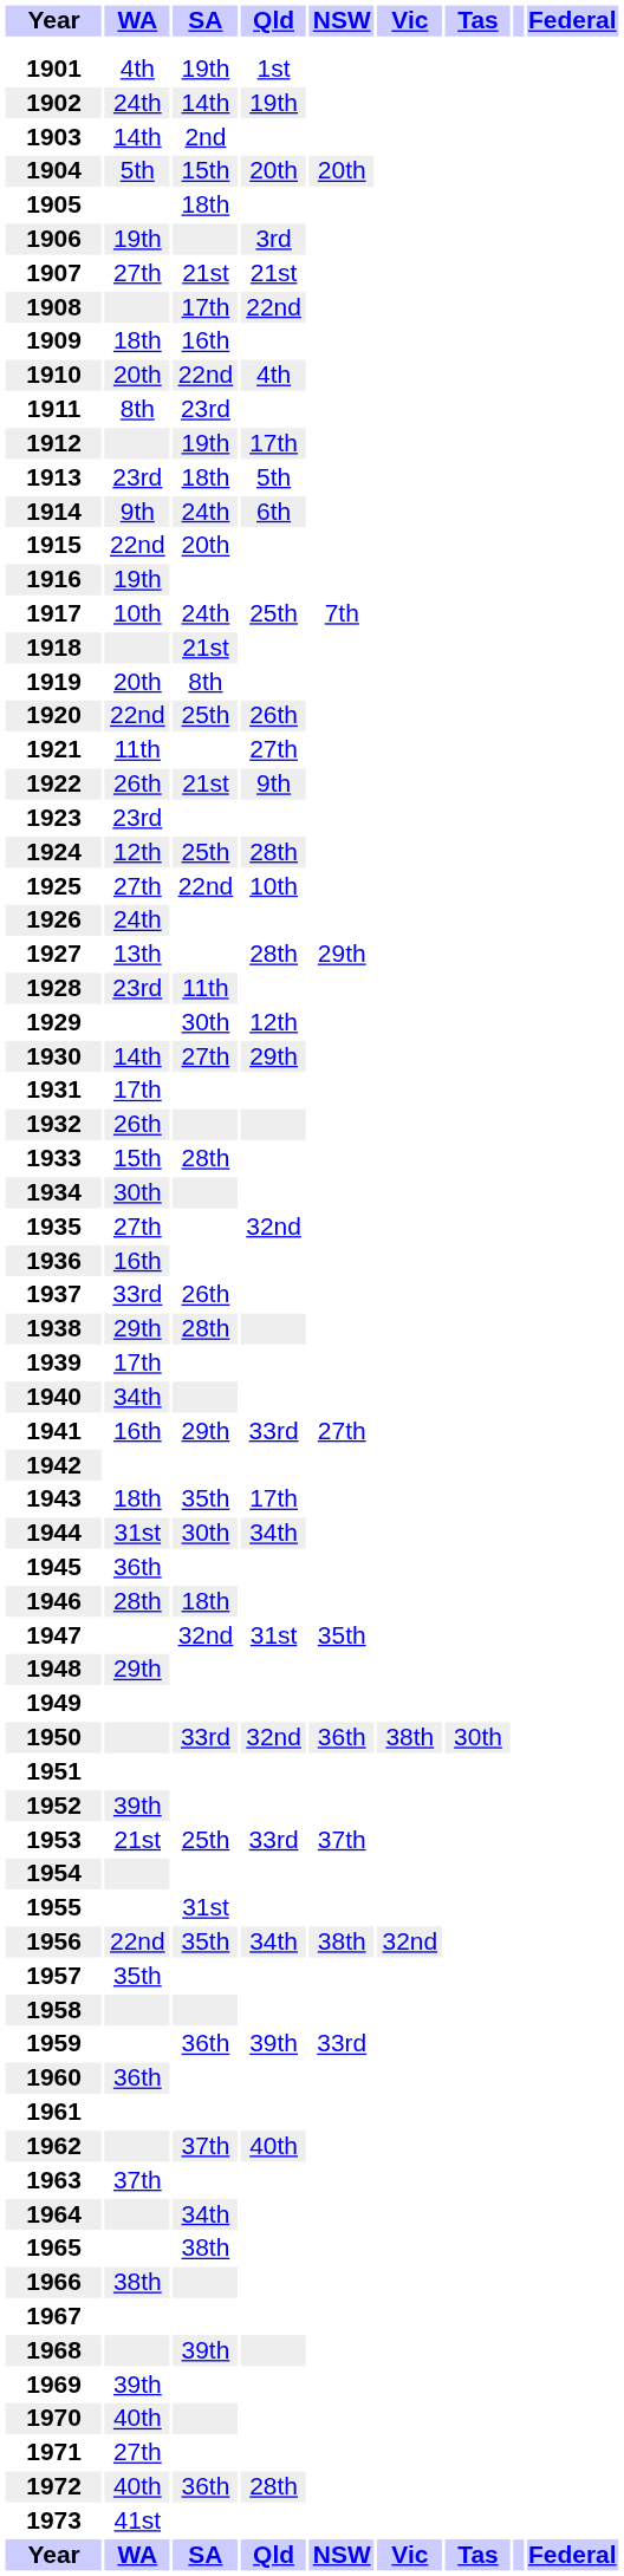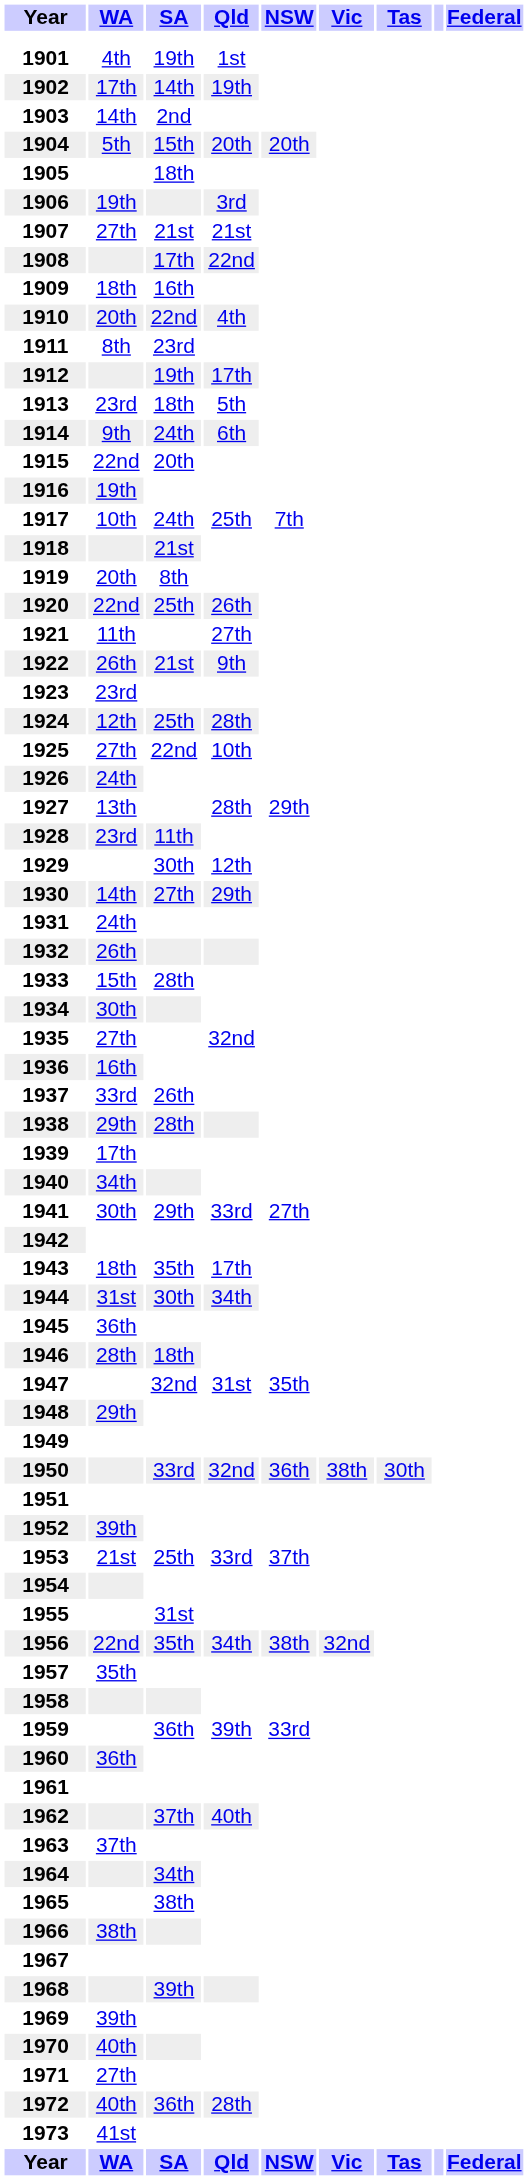1902 | WA: 24th -> 17th
1931 | WA: 17th -> 24th
1941 | WA: 16th -> 30th
